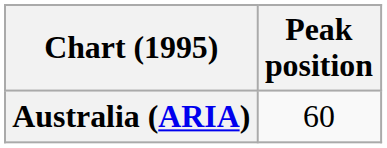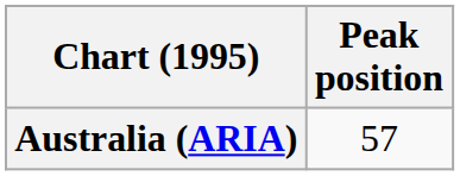Australia (ARIA) | Peak position: 60 -> 57
